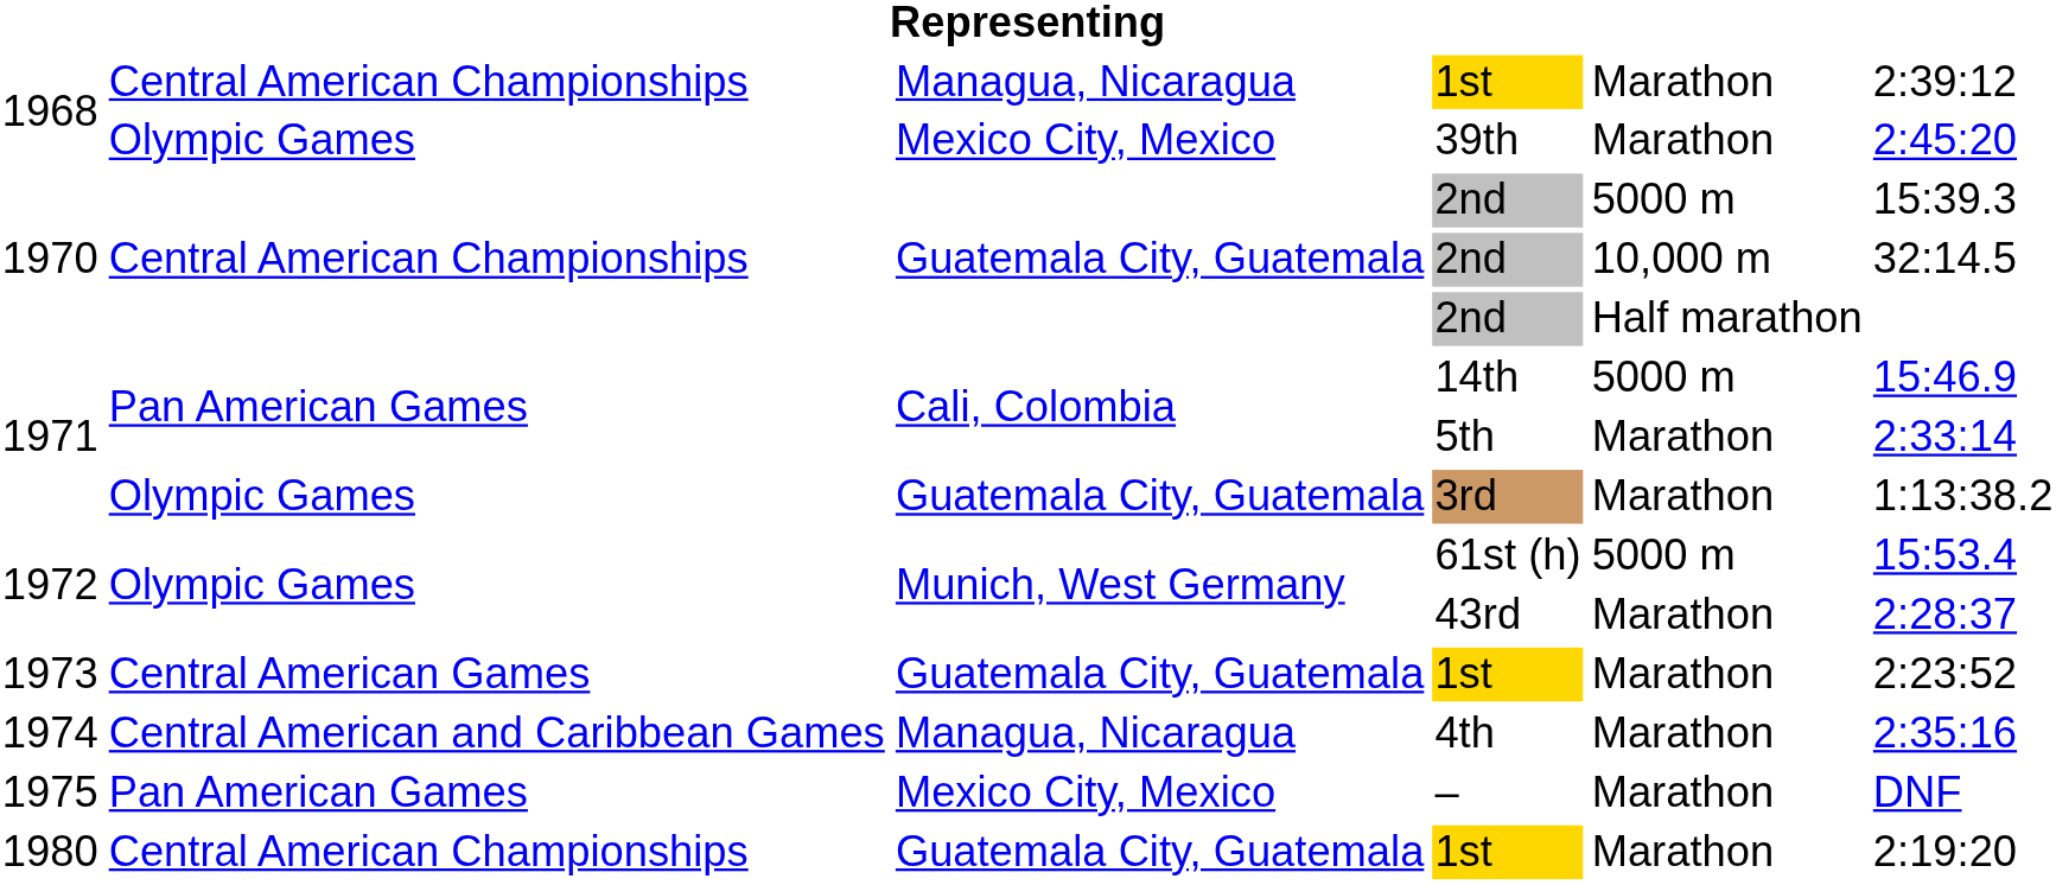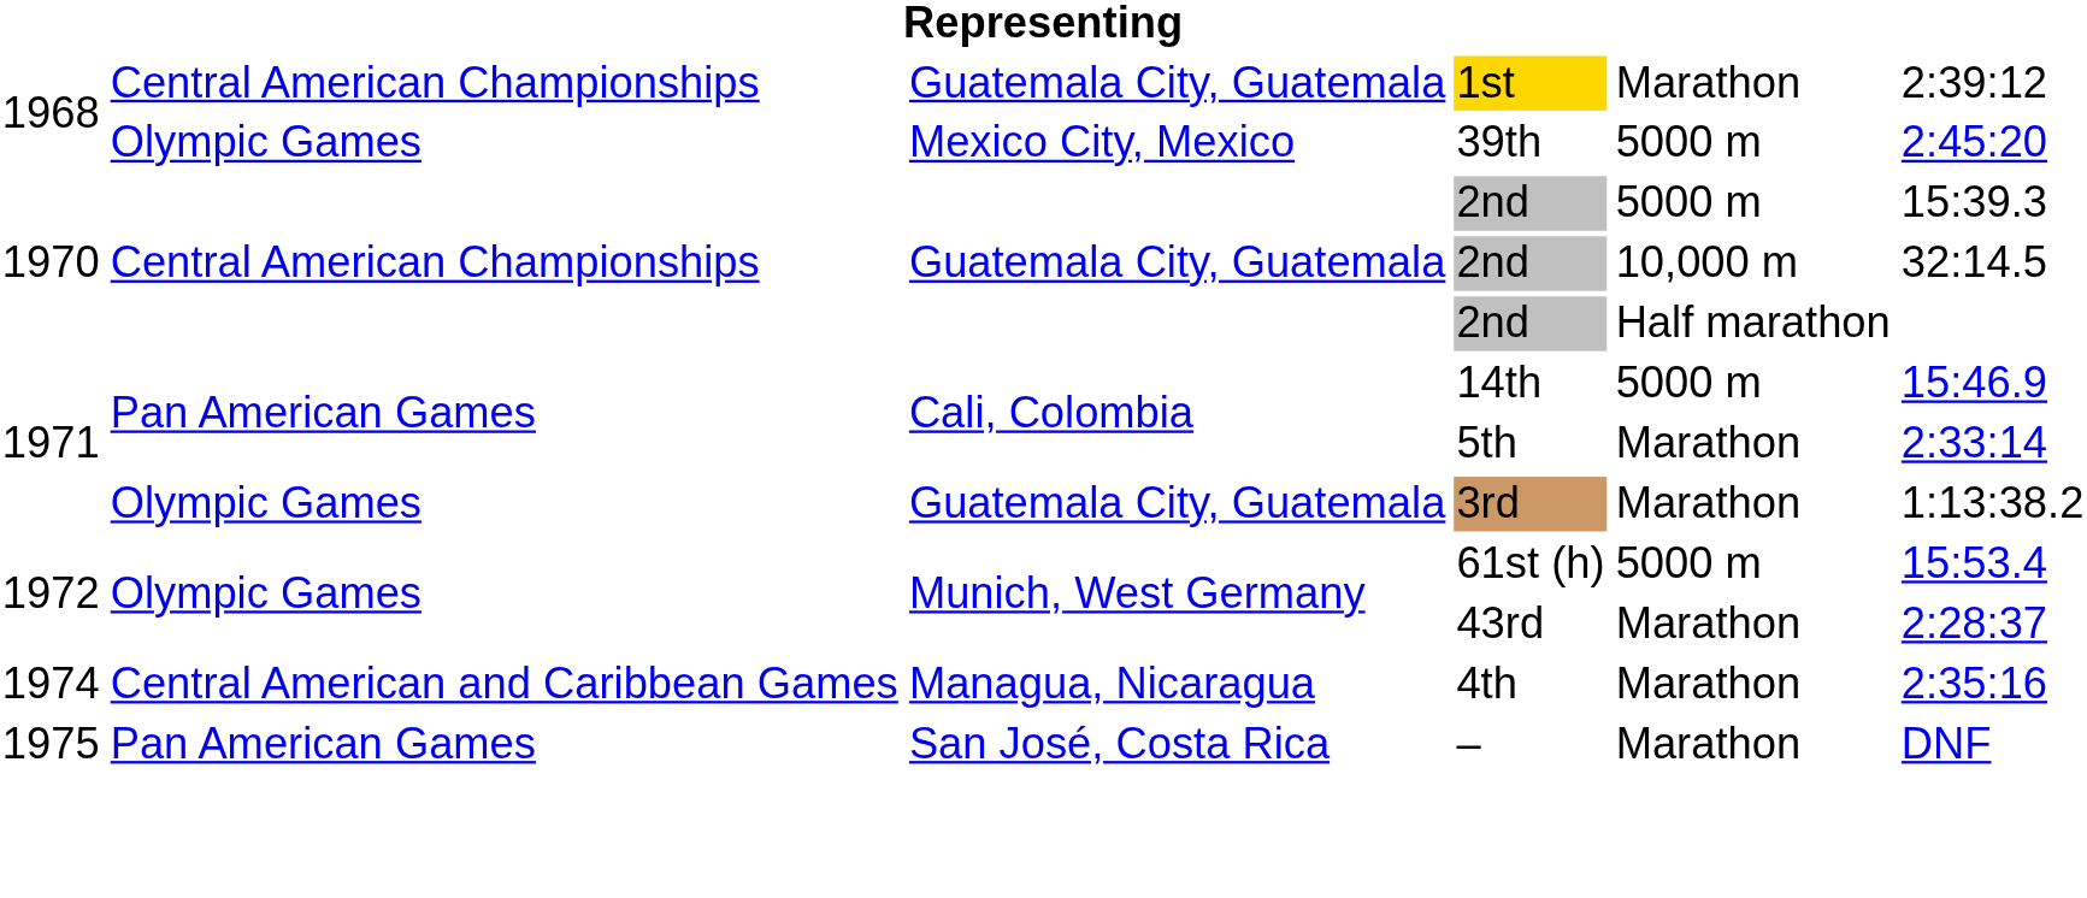1968 / 1st | column 3: Managua, Nicaragua -> Guatemala City, Guatemala
39th | column 5: Marathon -> 5000 m
- row: 1973 | Central American Games | Guatemala City, Guatemala | 1st | Marathon | 2:23:52
– | column 3: Mexico City, Mexico -> San José, Costa Rica
- row: 1980 | Central American Championships | Guatemala City, Guatemala | 1st | Marathon | 2:19:20
